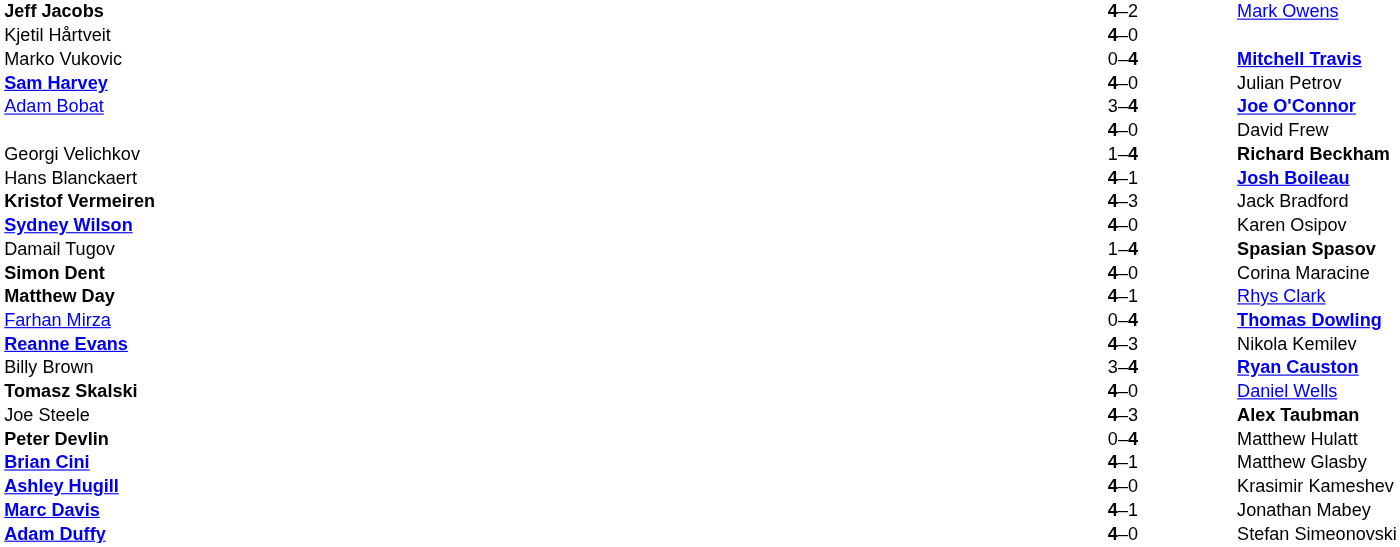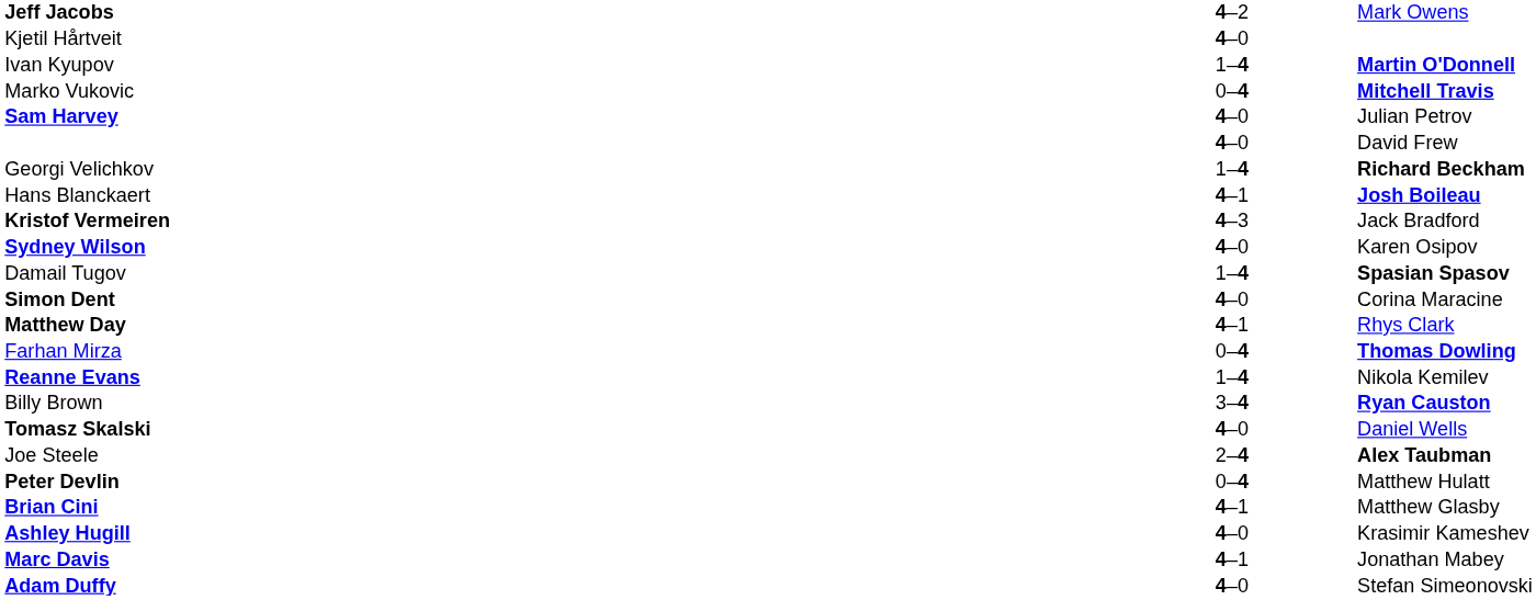+ row: Ivan Kyupov | 1–4 | Martin O'Donnell
- row: Adam Bobat | 3–4 | Joe O'Connor
Reanne Evans | column 2: 4–3 -> 1–4
Joe Steele | column 2: 4–3 -> 2–4
